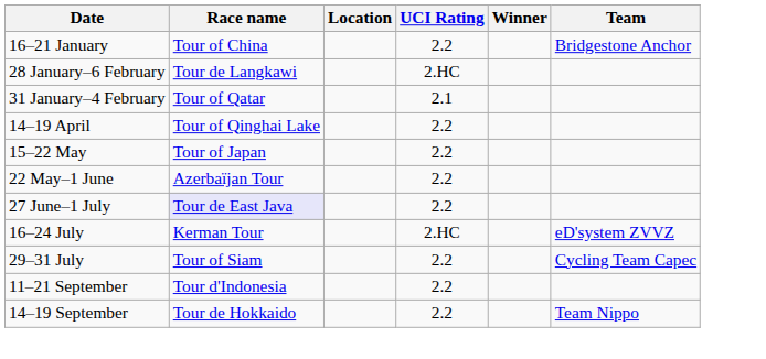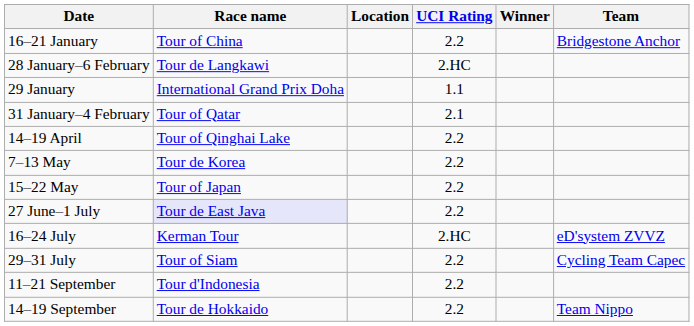+ row: 29 January | International Grand Prix Doha | 1.1
+ row: 7–13 May | Tour de Korea | 2.2
- row: 22 May–1 June | Azerbaïjan Tour | 2.2
